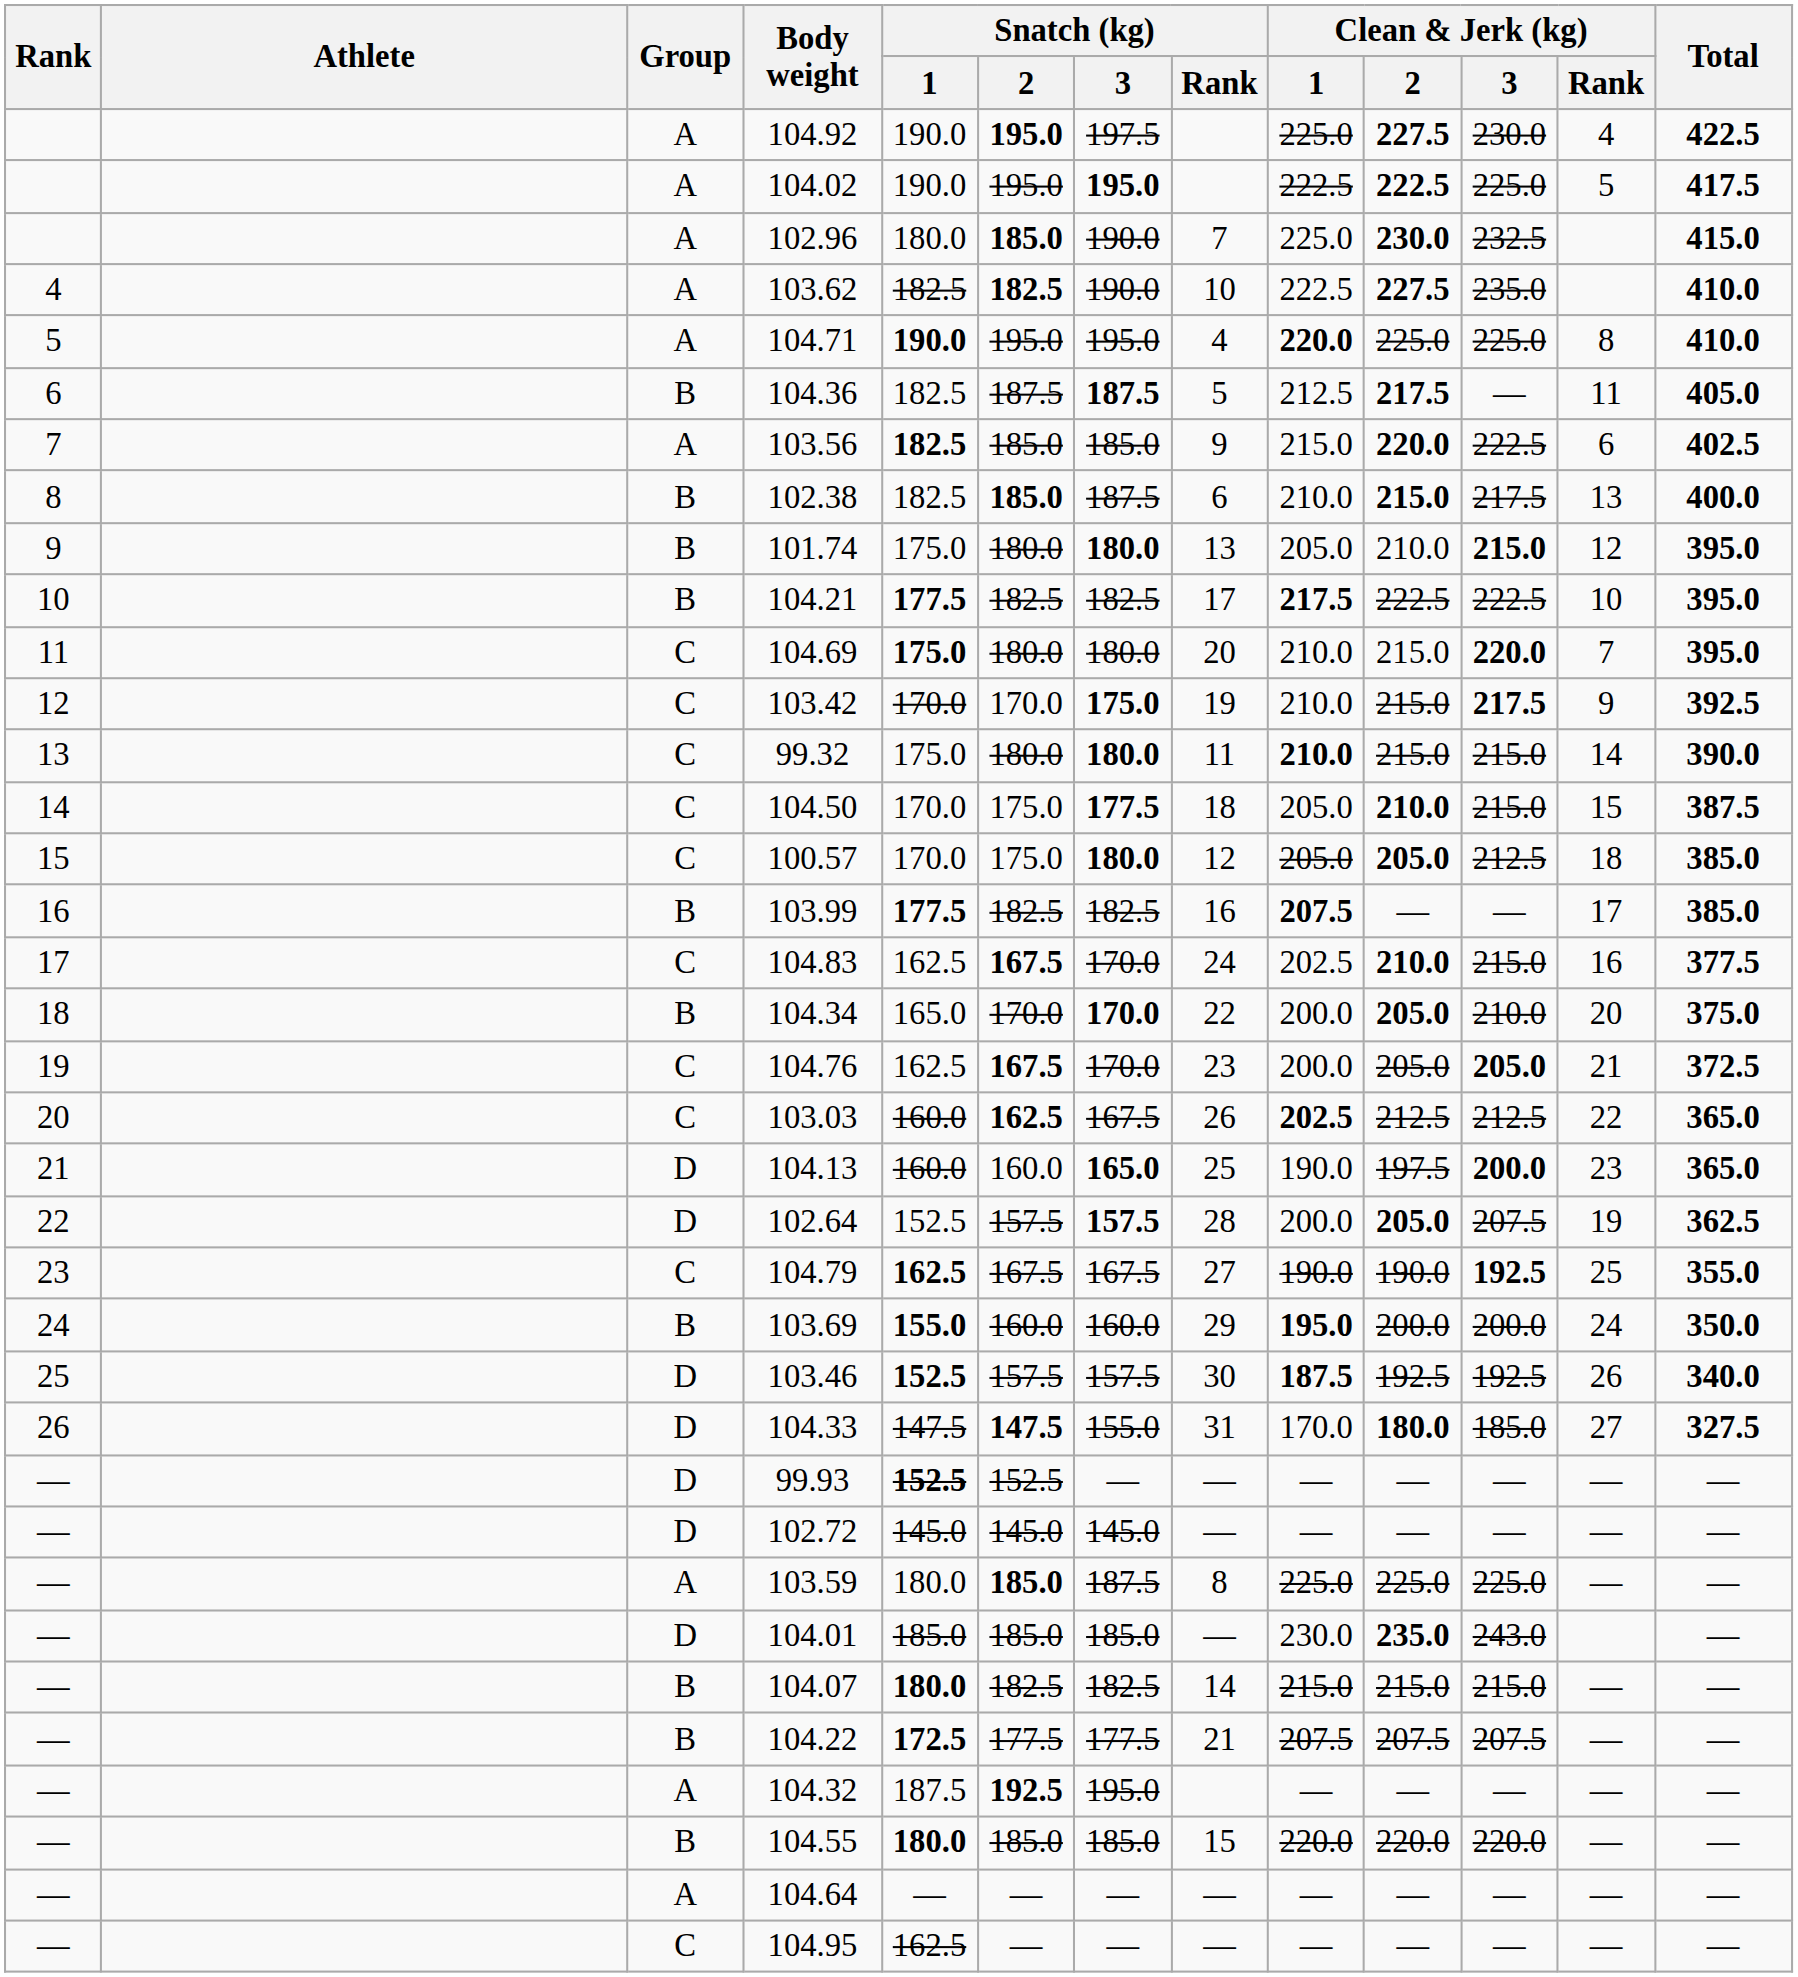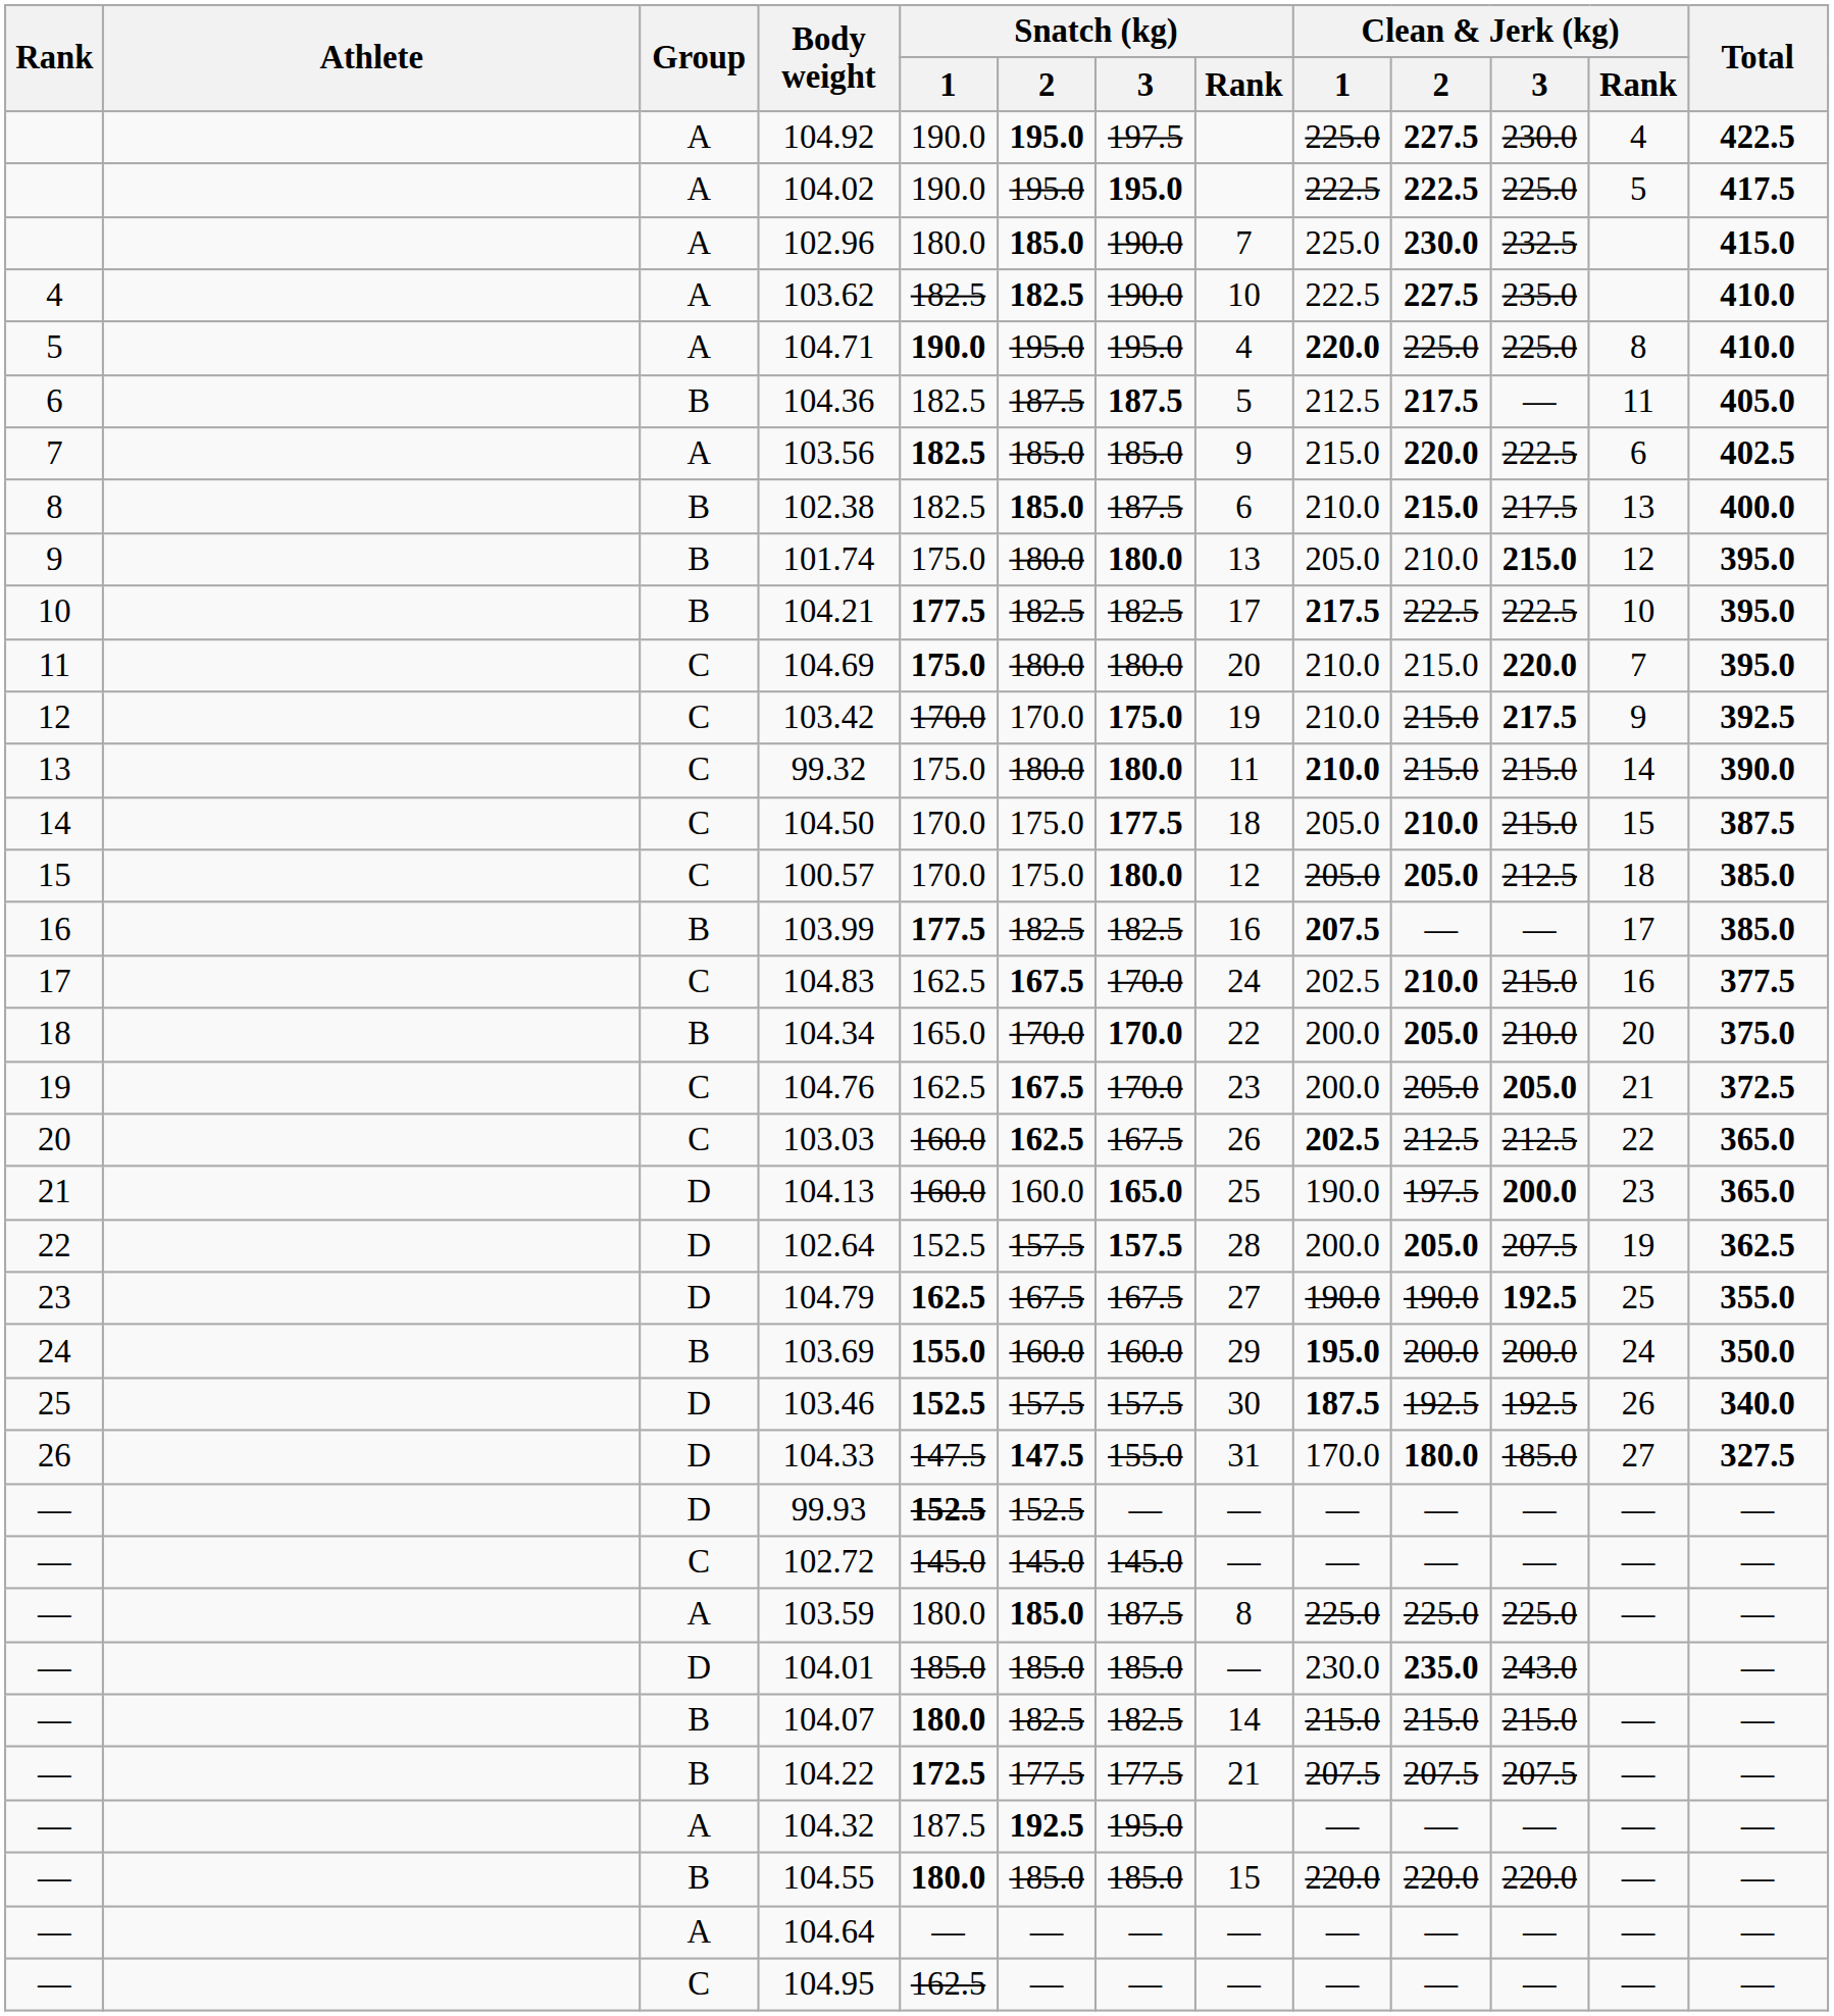104.79 | Group: C -> D
102.72 | Group: D -> C
